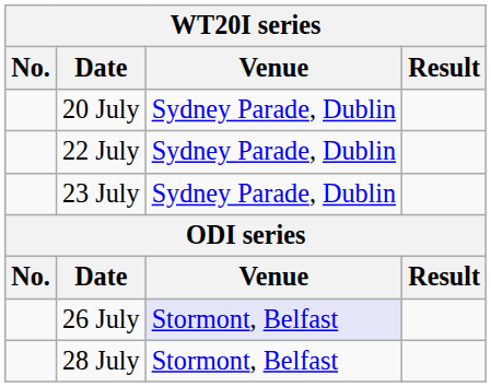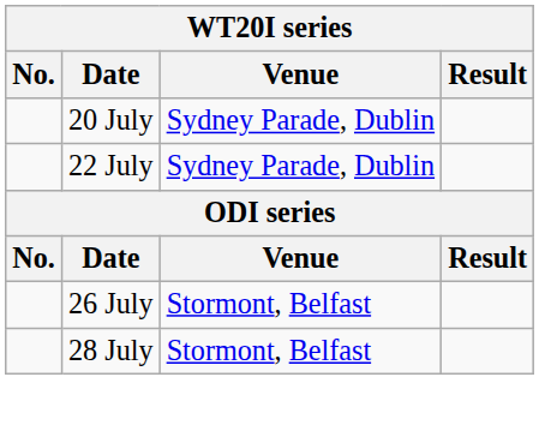- row: 23 July | Sydney Parade, Dublin
26 July | Venue: lavender background -> no background
